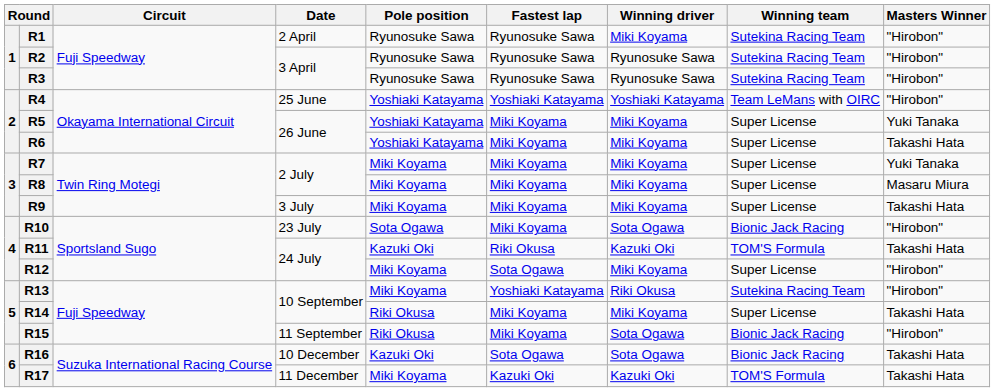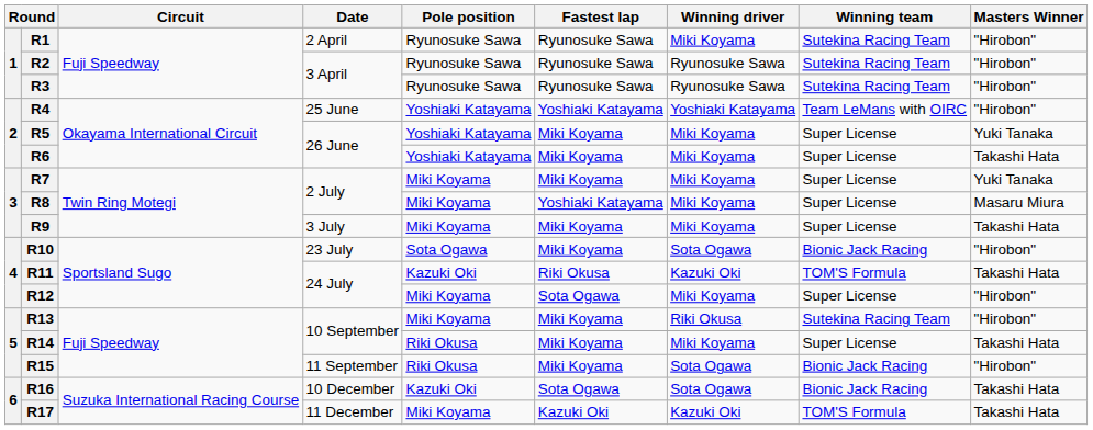R8 | Fastest lap: Miki Koyama -> Yoshiaki Katayama
R13 | Fastest lap: Yoshiaki Katayama -> Miki Koyama
